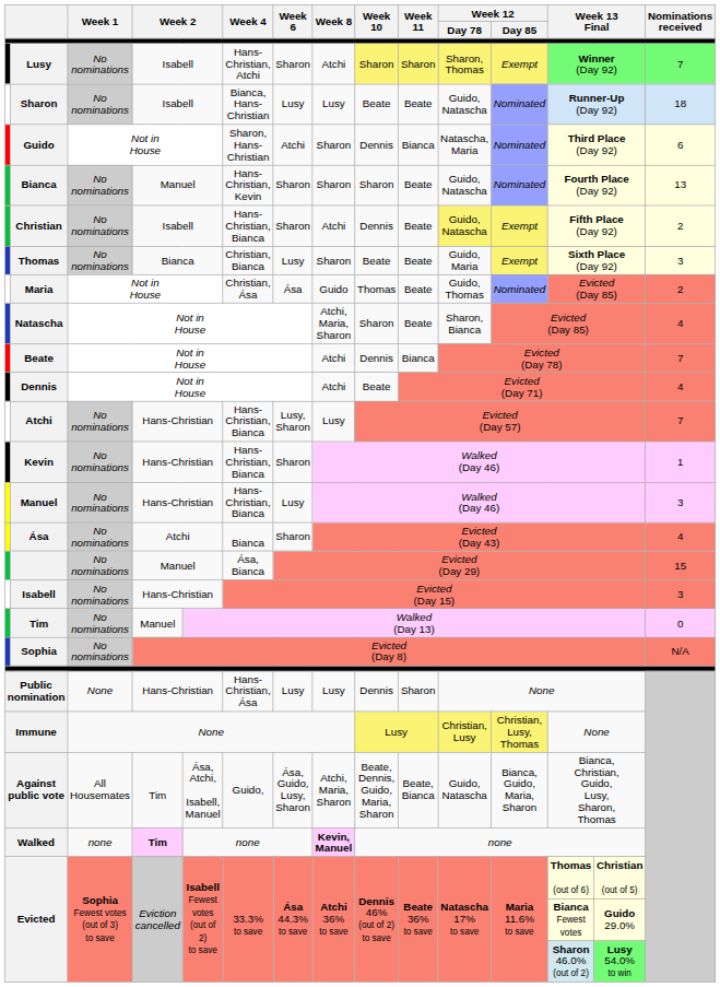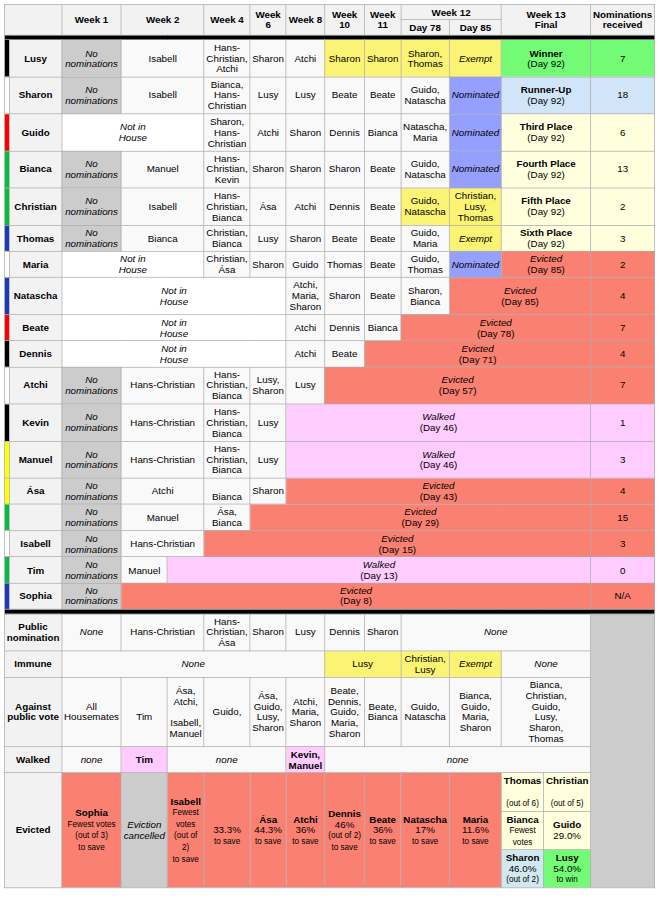Christian | Week 6: Sharon -> Ása
Christian | Week 12 / Day 85: Exempt -> Christian, Lusy, Thomas
Maria | Week 6: Ása -> Sharon
Kevin | Week 6: Sharon -> Lusy
Public nomination | Week 6: Lusy -> Sharon
Immune | Week 12 / Day 85: Christian, Lusy, Thomas -> Exempt
